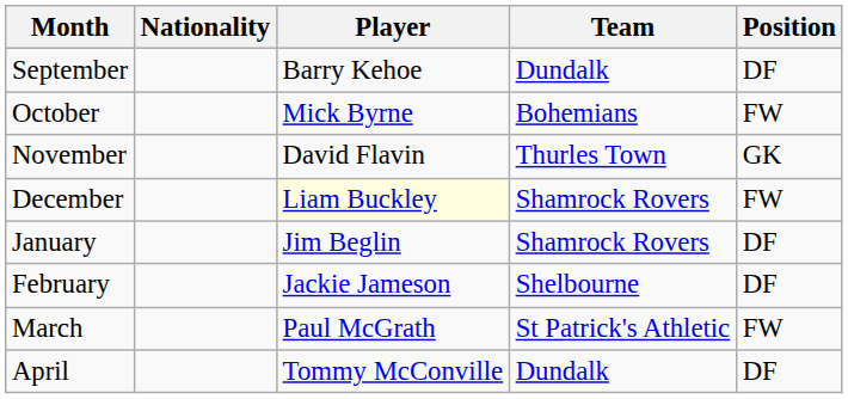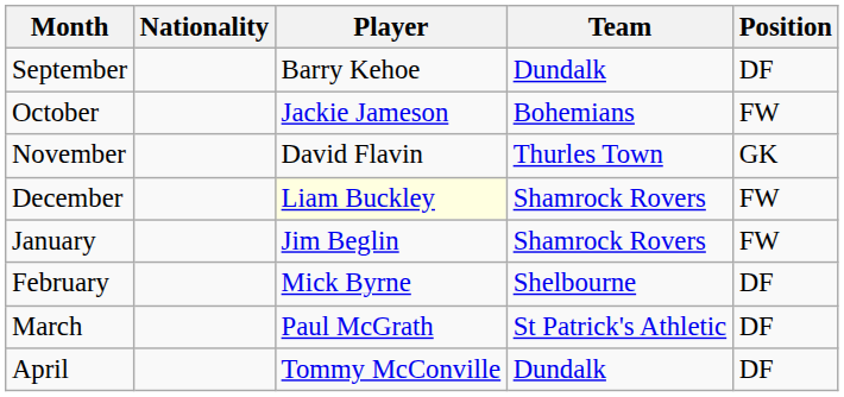October | Player: Mick Byrne -> Jackie Jameson
January | Position: DF -> FW
February | Player: Jackie Jameson -> Mick Byrne
March | Position: FW -> DF
